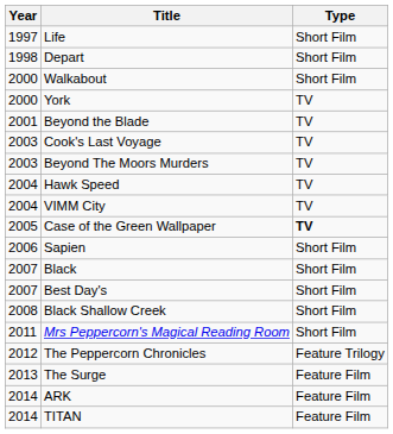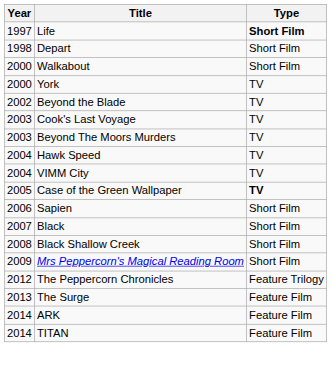Life | Type: normal -> bold
Beyond the Blade | Year: 2001 -> 2002
- row: 2007 | Best Day's | Short Film
Mrs Peppercorn's Magical Reading Room | Year: 2011 -> 2009
